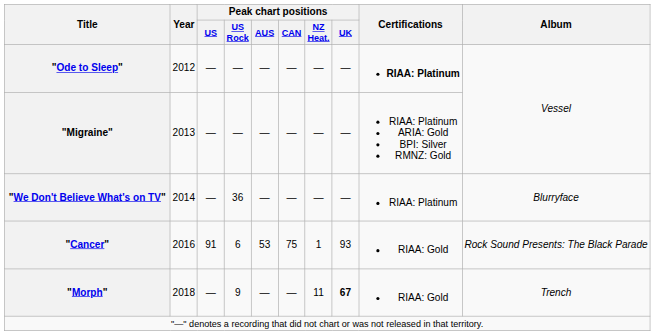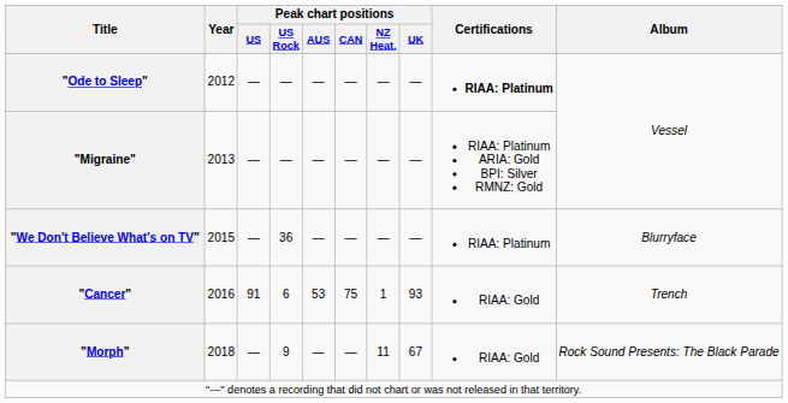"We Don't Believe What's on TV" | Year: 2014 -> 2015
"Cancer" | Album: Rock Sound Presents: The Black Parade -> Trench
"Morph" | Peak chart positions / UK: bold -> normal
"Morph" | Album: Trench -> Rock Sound Presents: The Black Parade
